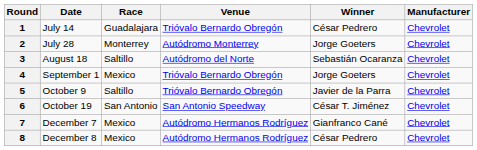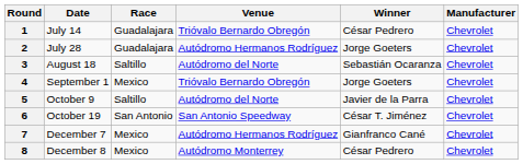2 | Race: Monterrey -> Guadalajara
2 | Venue: Autódromo Monterrey -> Autódromo Hermanos Rodríguez
5 | Venue: Trióvalo Bernardo Obregón -> Autódromo del Norte
8 | Venue: Autódromo Hermanos Rodríguez -> Autódromo Monterrey
